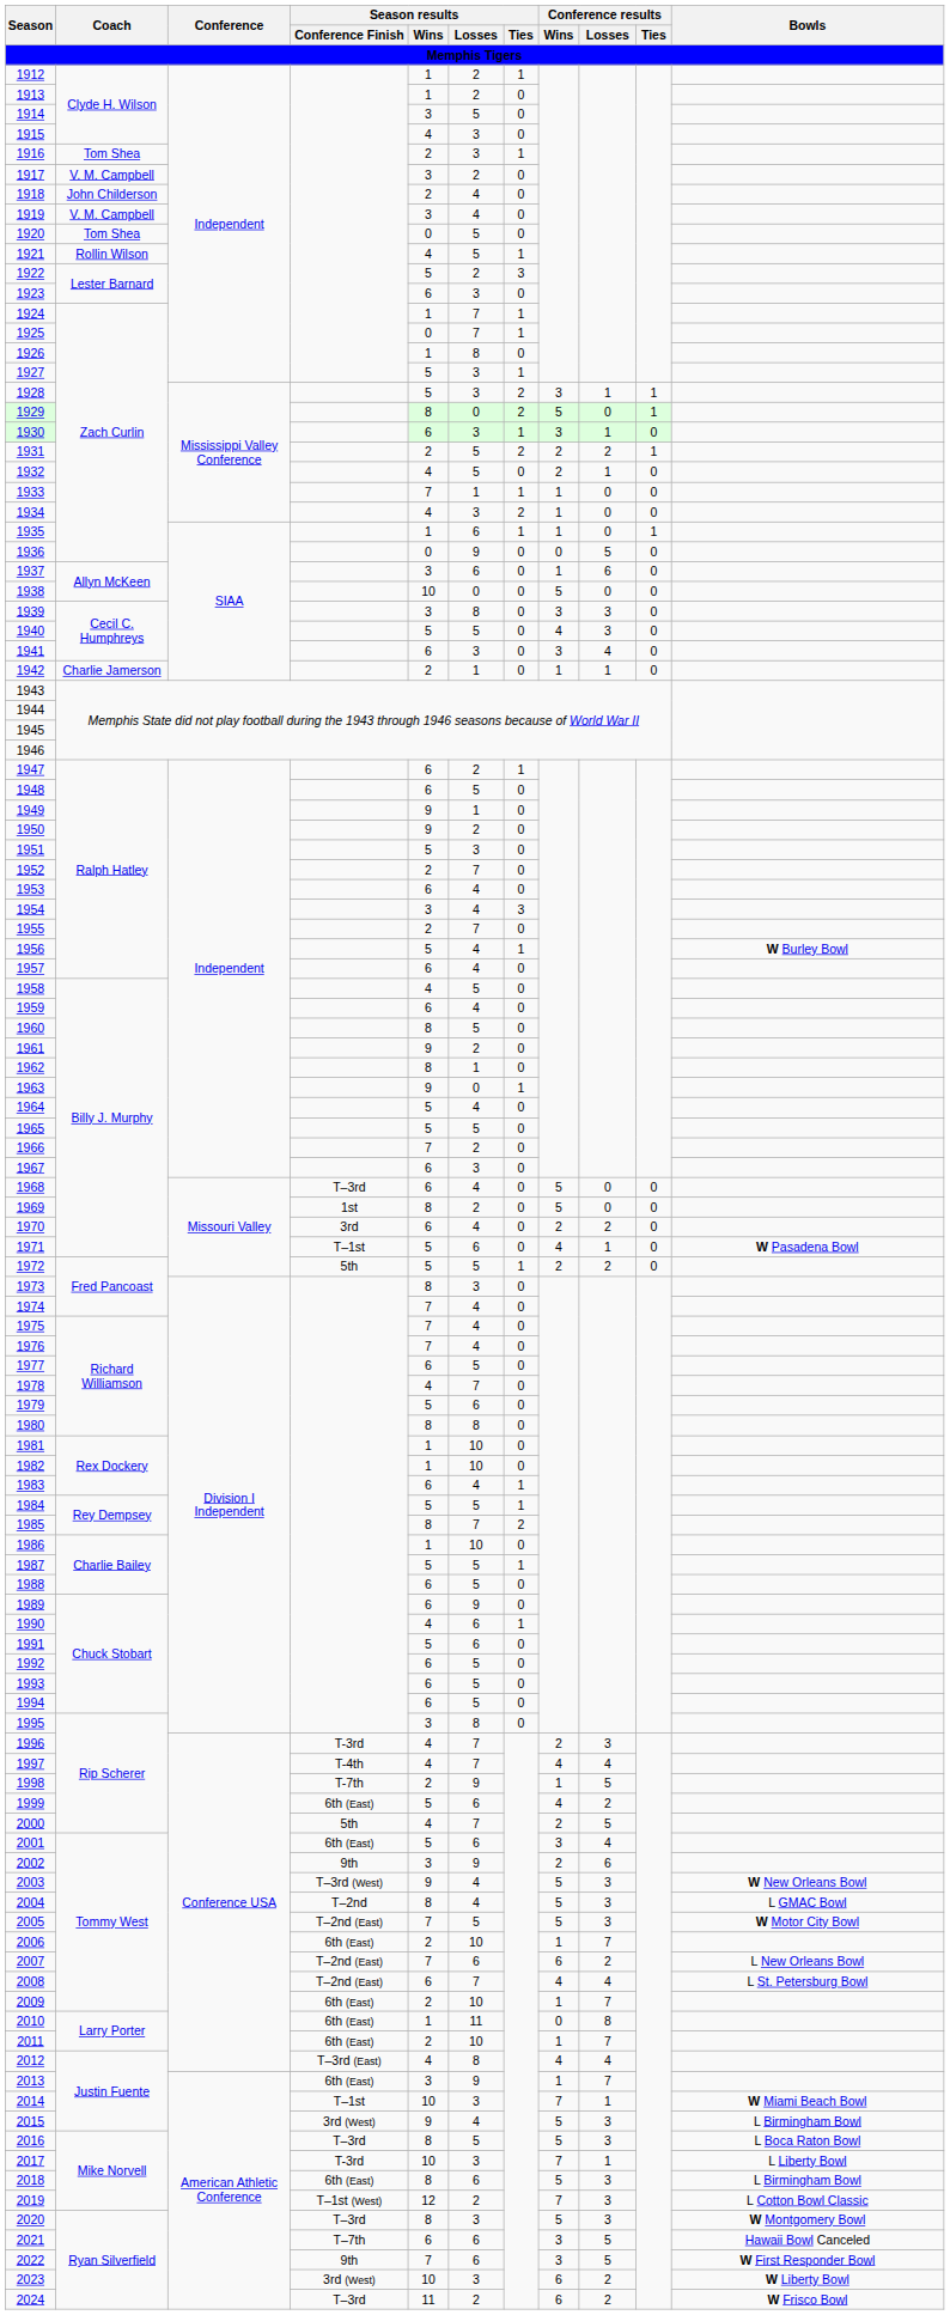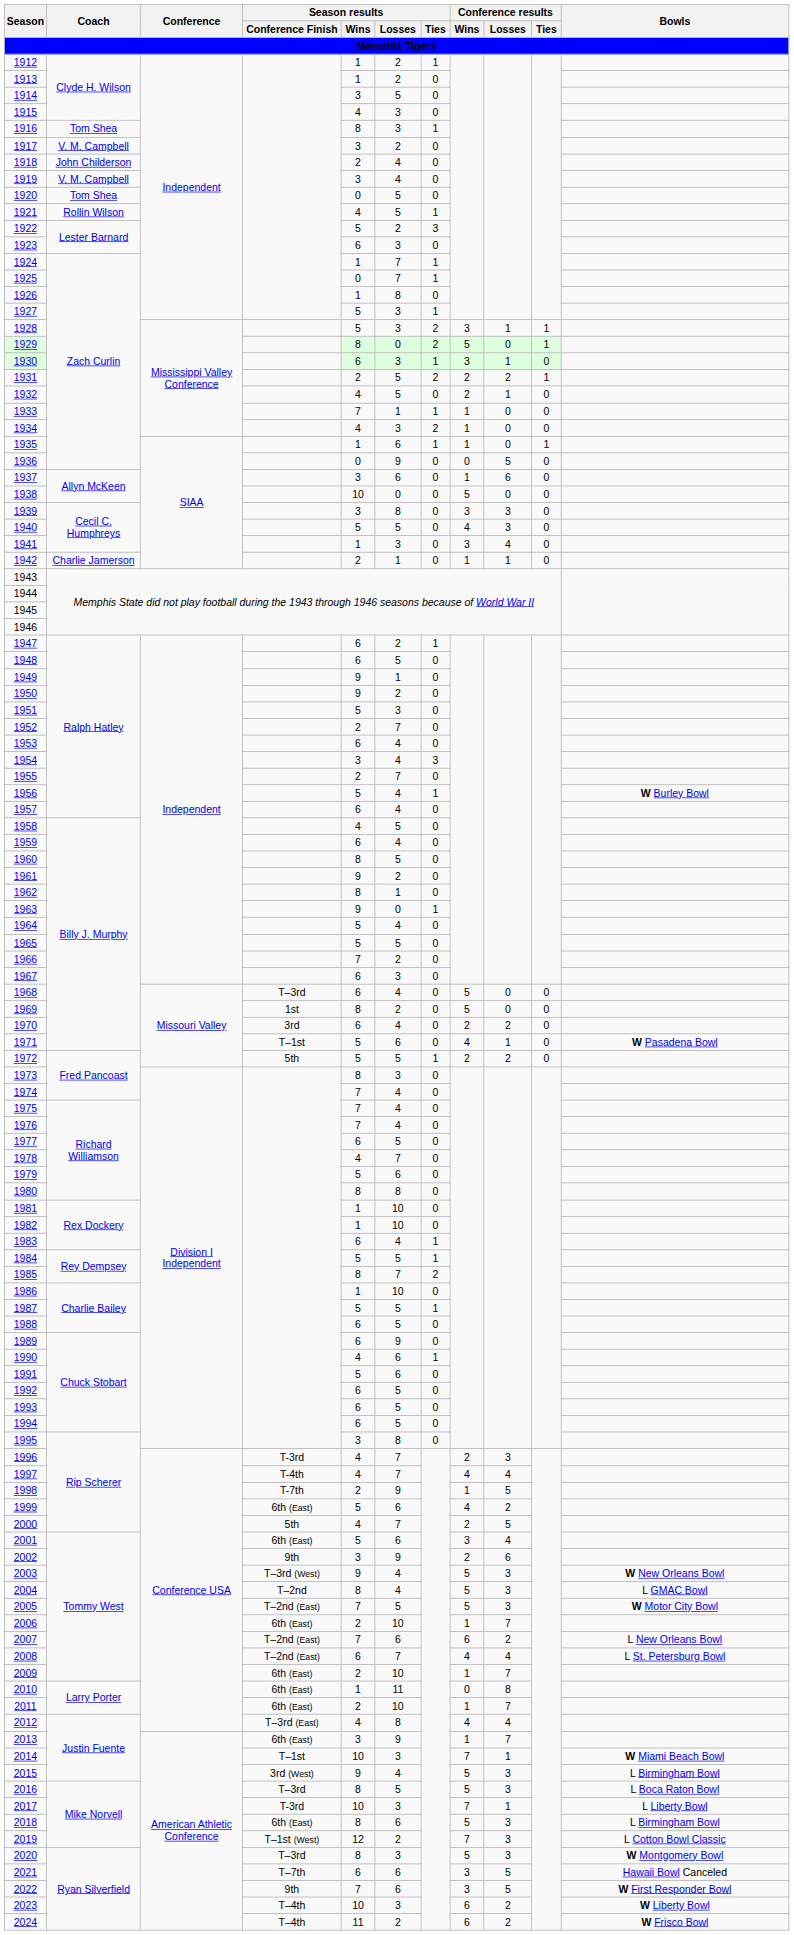1916 | Season results / Wins: 2 -> 8
1941 | Season results / Wins: 6 -> 1
2023 | Season results / Conference Finish: 3rd (West) -> T–4th
2024 | Season results / Conference Finish: T–3rd -> T–4th
